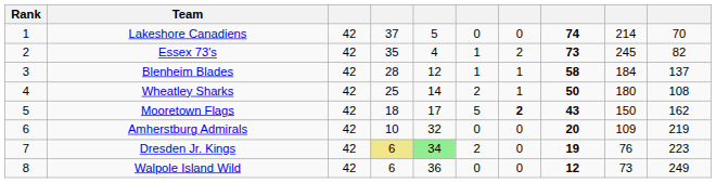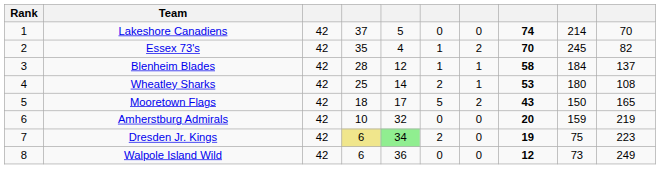Essex 73's | column 8: 73 -> 70
Wheatley Sharks | column 8: 50 -> 53
Mooretown Flags | column 7: bold -> normal
Mooretown Flags | column 10: 162 -> 165
Amherstburg Admirals | column 9: 109 -> 159
Dresden Jr. Kings | column 9: 76 -> 75
